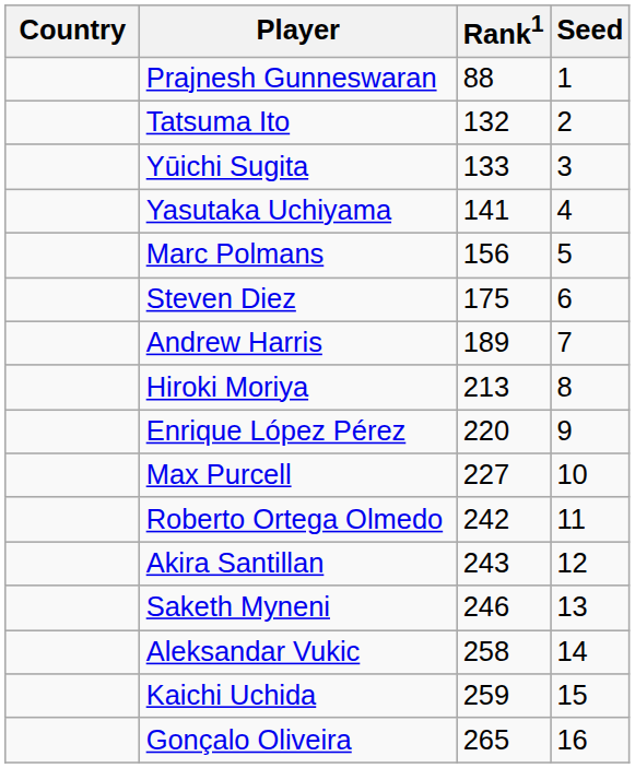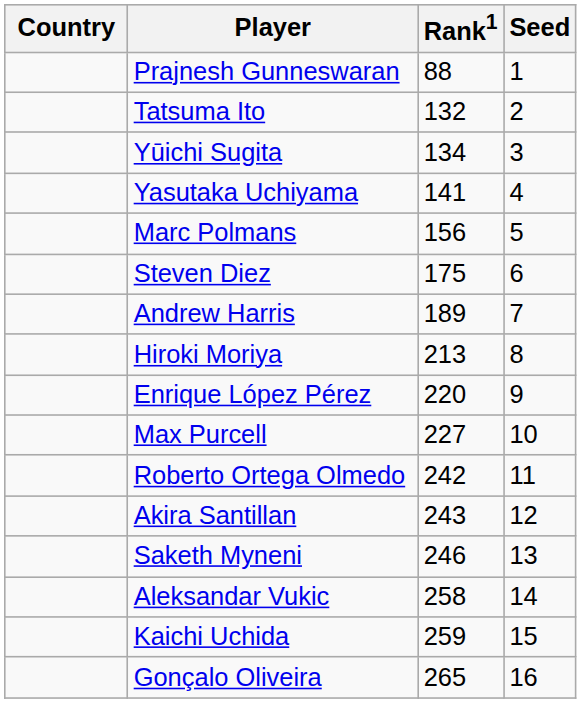Yūichi Sugita | Rank1: 133 -> 134
